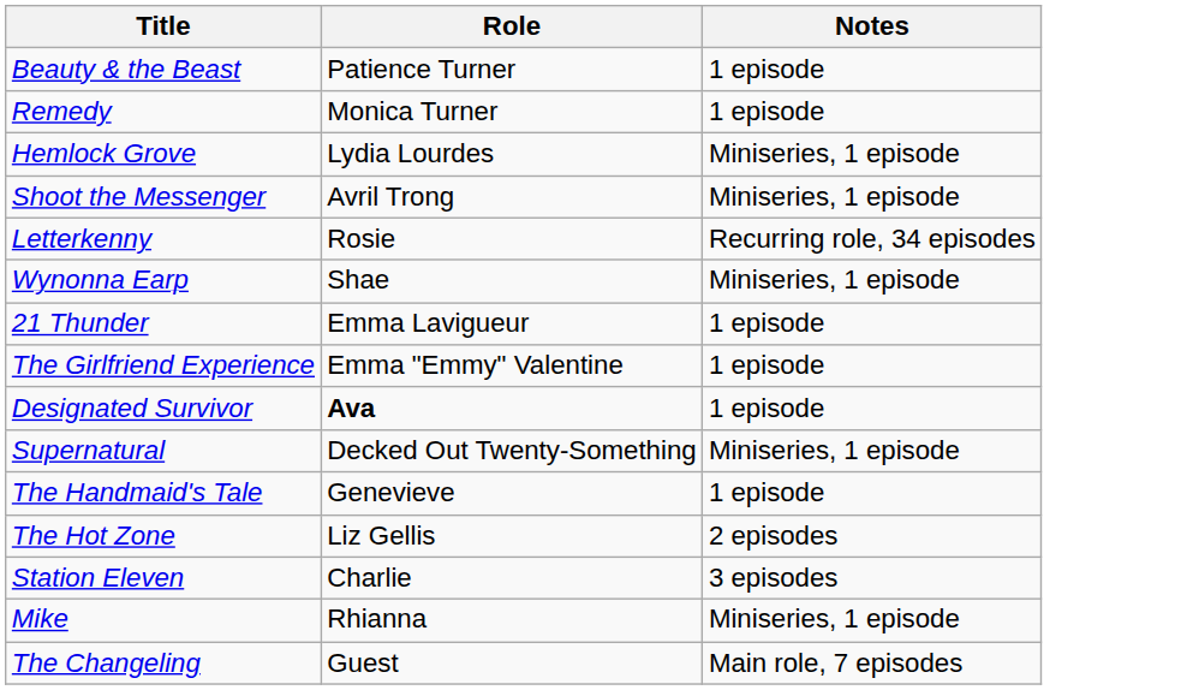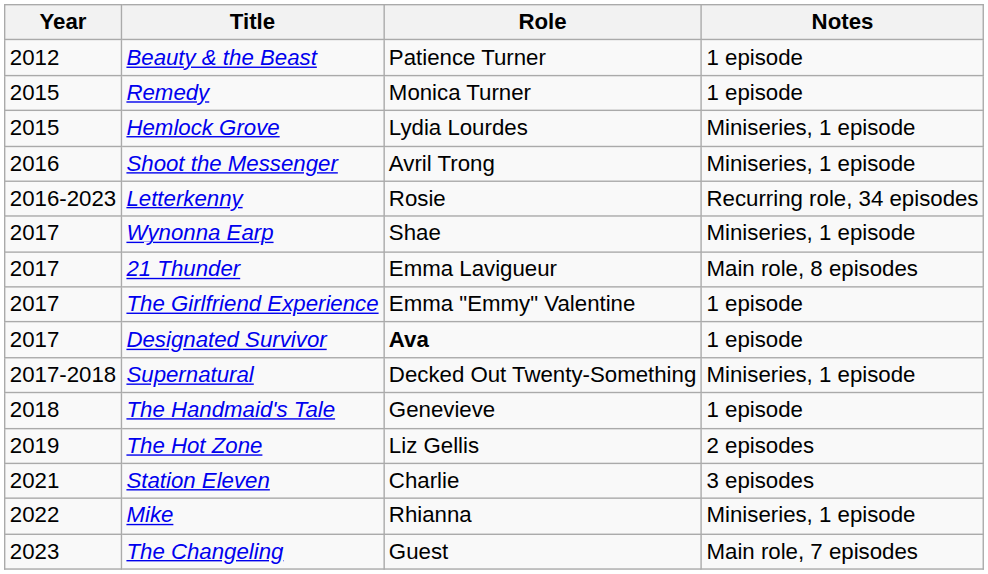+ column: Year | 2012 | 2015 | 2015 | 2016 | 2016-2023 | 2017 | 2017 | 2017 | 2017 | 2017-2018 | 2018 | 2019 | 2021 | 2022 | 2023
21 Thunder | Notes: 1 episode -> Main role, 8 episodes
